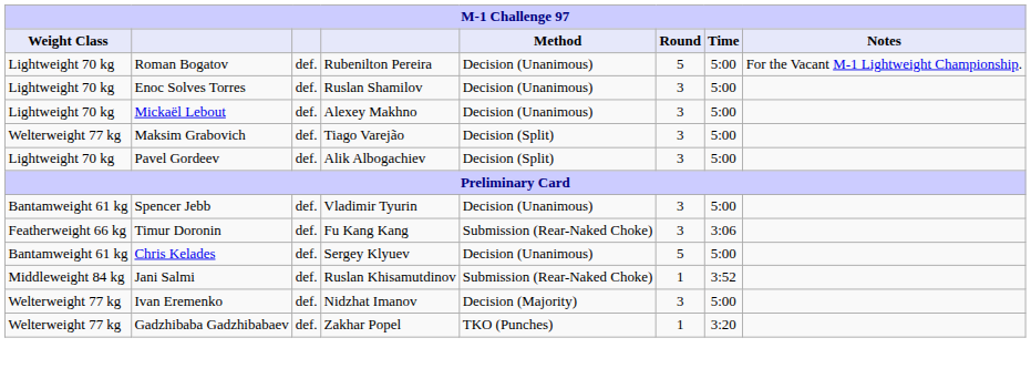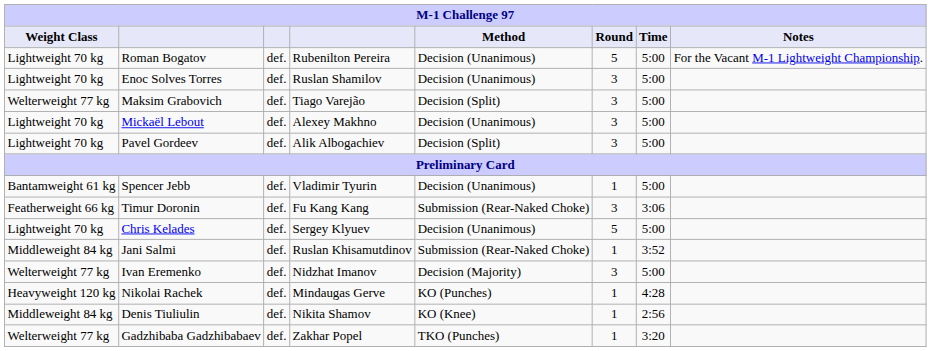rows swapped: Maksim Grabovich <-> Mickaël Lebout
Spencer Jebb | Round: 3 -> 1
Chris Kelades | Weight Class: Bantamweight 61 kg -> Lightweight 70 kg
+ row: Heavyweight 120 kg | Nikolai Rachek | def. | Mindaugas Gerve | KO (Punches) | 1 | 4:28
+ row: Middleweight 84 kg | Denis Tiuliulin | def. | Nikita Shamov | KO (Knee) | 1 | 2:56
